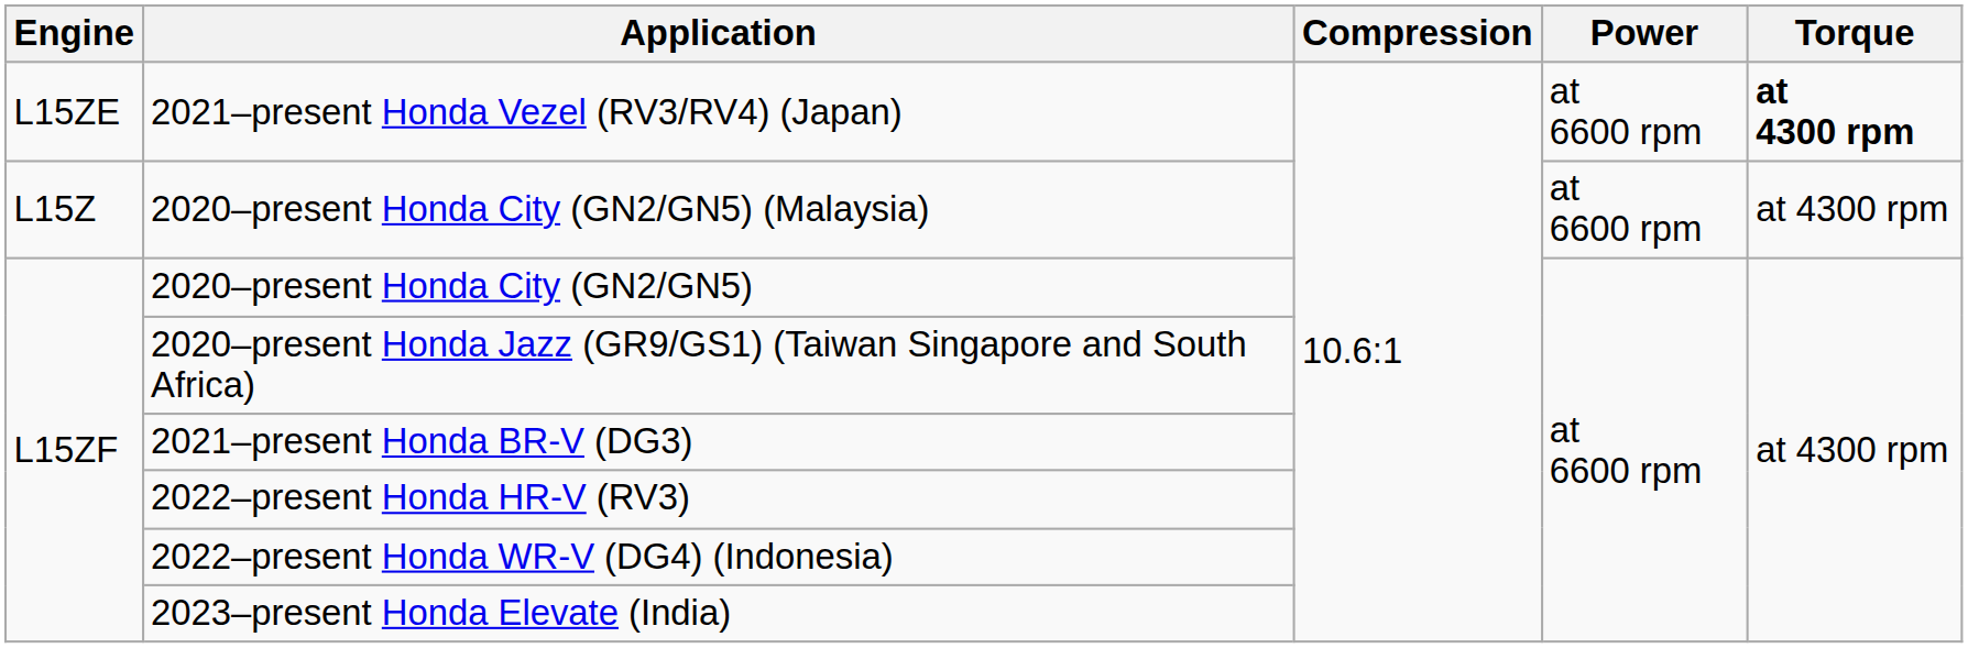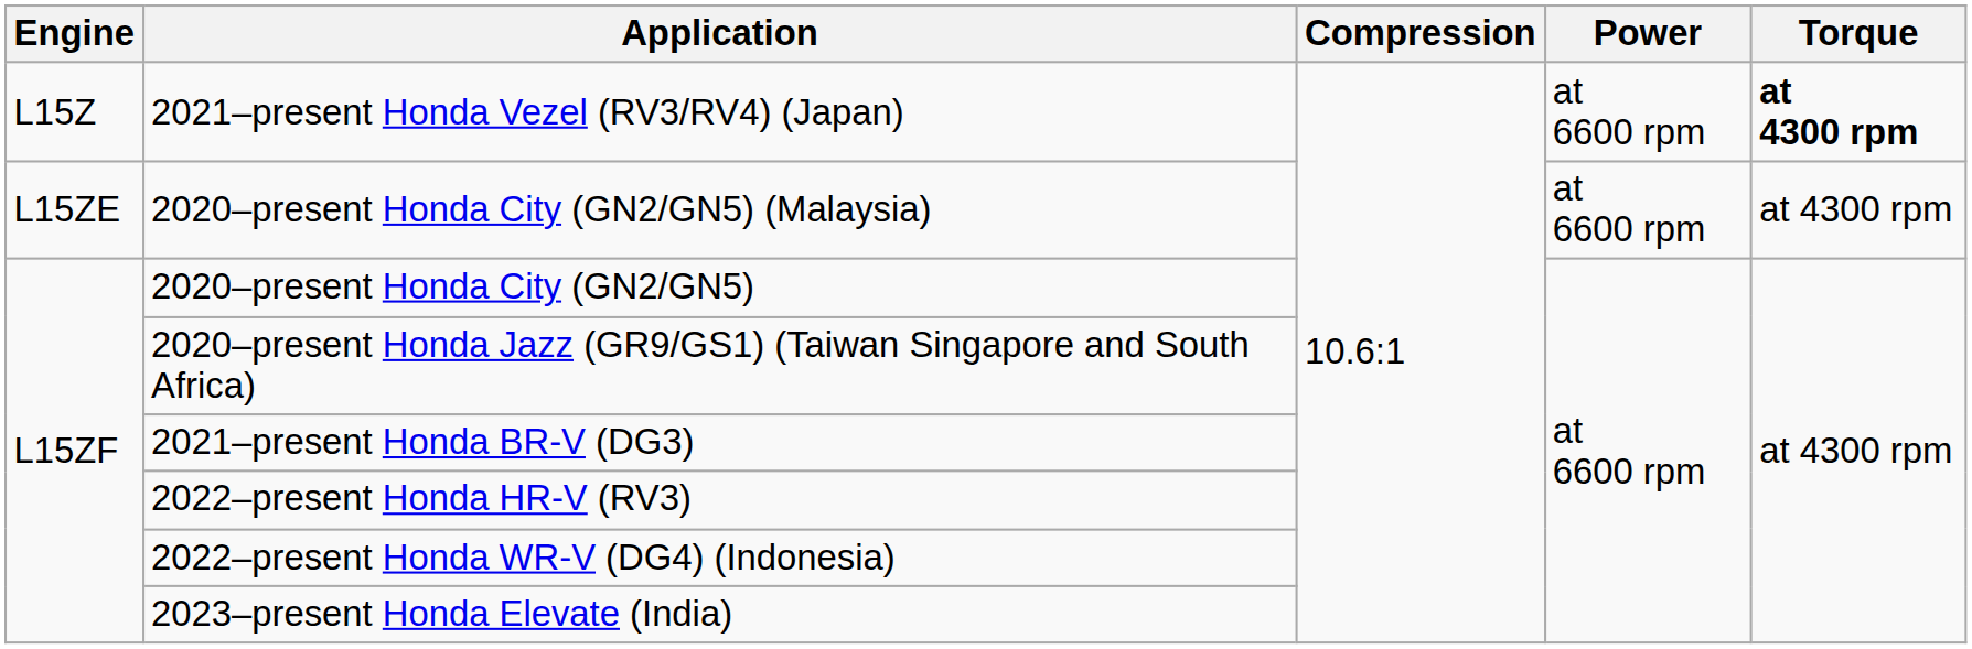2021–present Honda Vezel (RV3/RV4) (Japan) | Engine: L15ZE -> L15Z
2020–present Honda City (GN2/GN5) (Malaysia) | Engine: L15Z -> L15ZE
